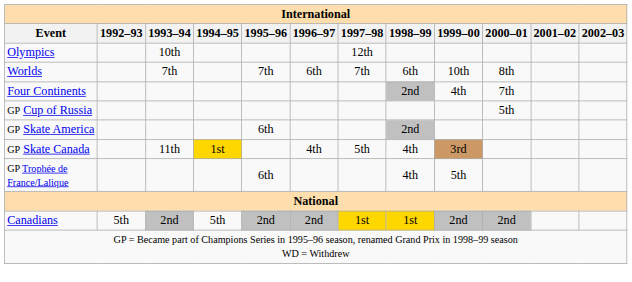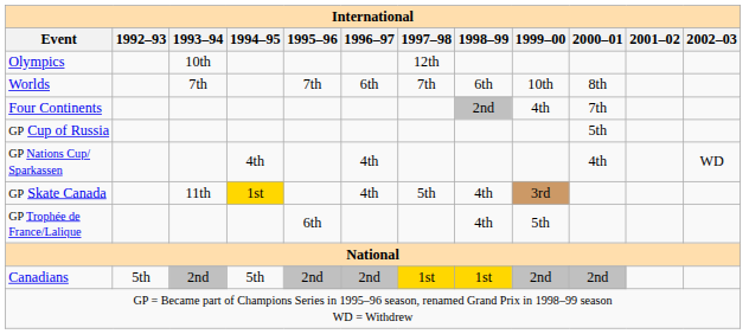+ row: GP Nations Cup/ Sparkassen | 4th | 4th | 4th | WD
- row: GP Skate America | 6th | 2nd
